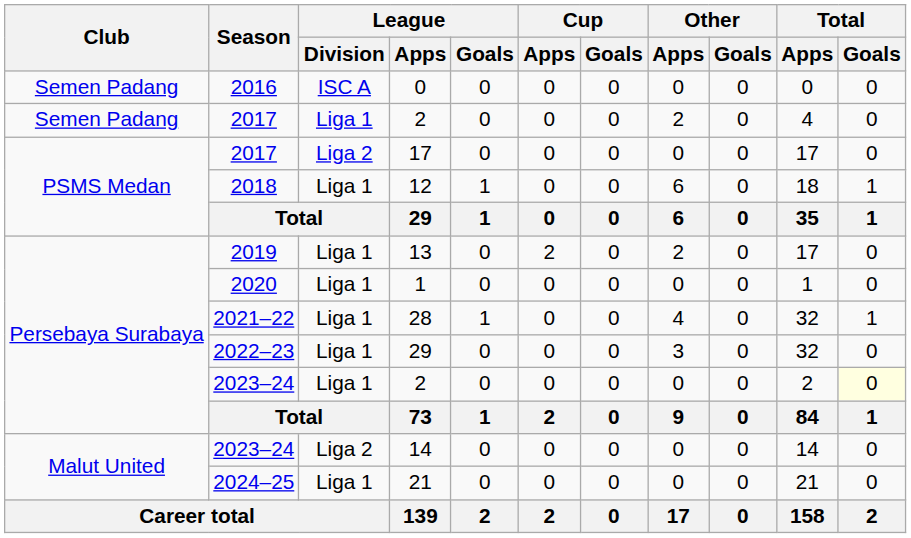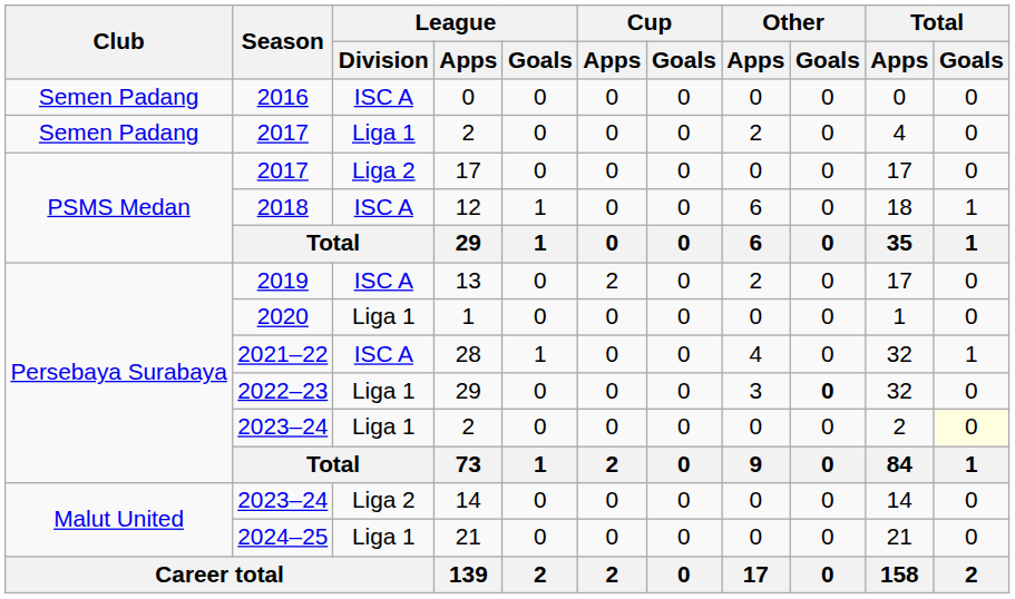12 | League / Division: Liga 1 -> ISC A
13 | League / Division: Liga 1 -> ISC A
28 | League / Division: Liga 1 -> ISC A
2022–23 / 29 | Other / Goals: normal -> bold
